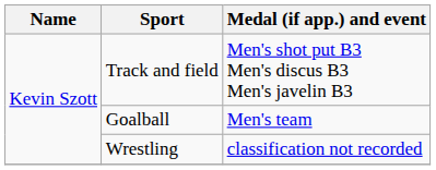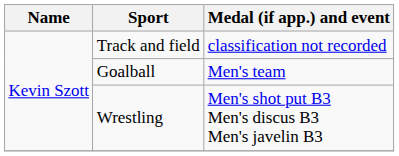Track and field | Medal (if app.) and event: Men's shot put B3 Men's discus B3 Men's javelin B3 -> classification not recorded
Wrestling | Medal (if app.) and event: classification not recorded -> Men's shot put B3 Men's discus B3 Men's javelin B3
